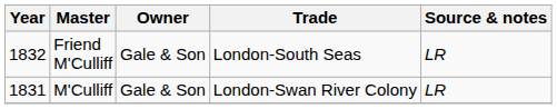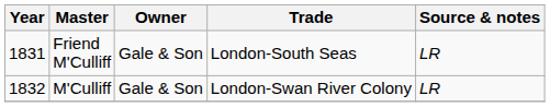Friend M'Culliff | Year: 1832 -> 1831
M'Culliff | Year: 1831 -> 1832
